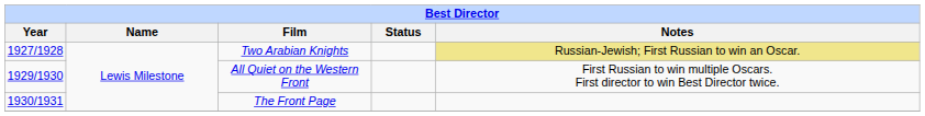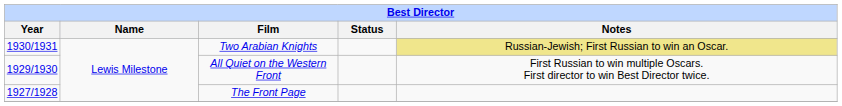Two Arabian Knights | Year: 1927/1928 -> 1930/1931
The Front Page | Year: 1930/1931 -> 1927/1928
